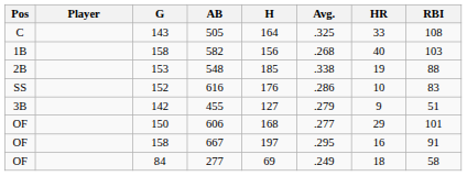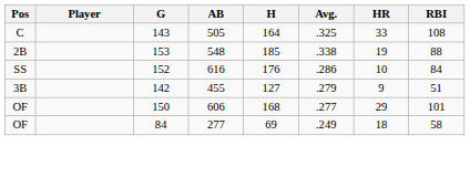- row: 1B | 158 | 582 | 156 | .268 | 40 | 103
616 | RBI: 83 -> 84
- row: OF | 158 | 667 | 197 | .295 | 16 | 91
